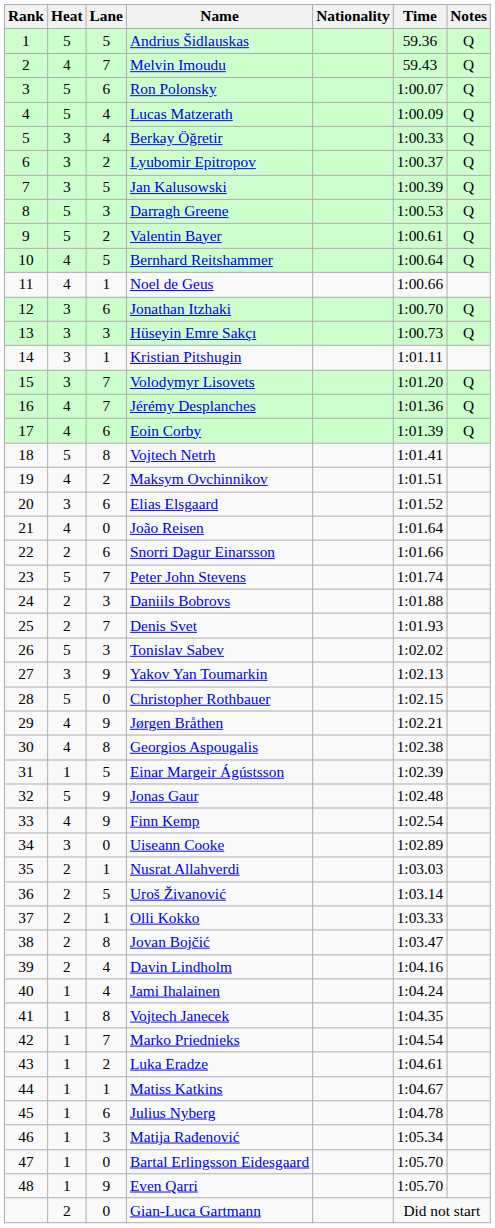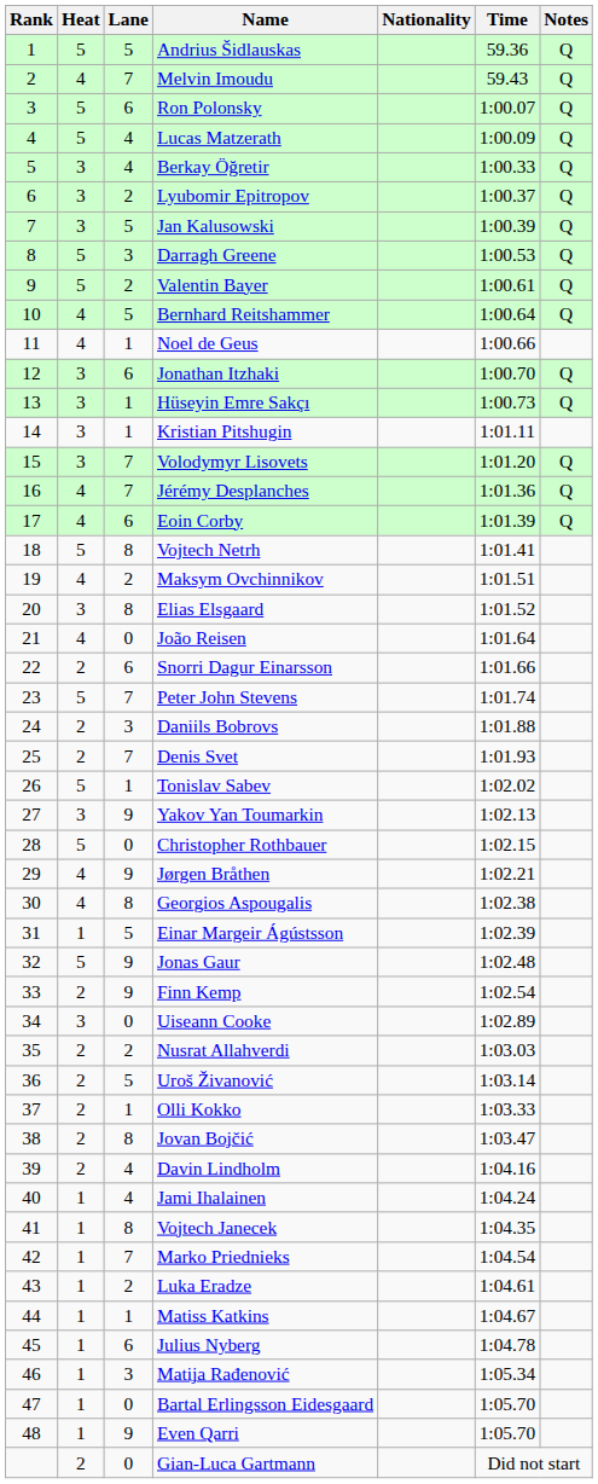Hüseyin Emre Sakçı | Lane: 3 -> 1
Elias Elsgaard | Lane: 6 -> 8
Tonislav Sabev | Lane: 3 -> 1
Finn Kemp | Heat: 4 -> 2
Nusrat Allahverdi | Lane: 1 -> 2
